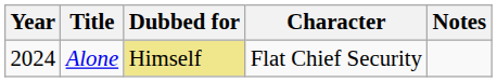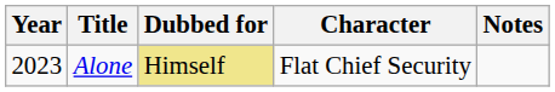Alone | Year: 2024 -> 2023
